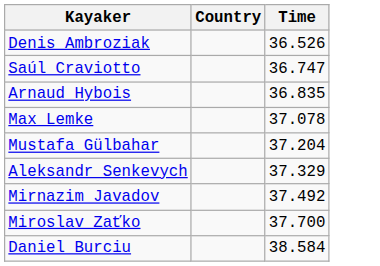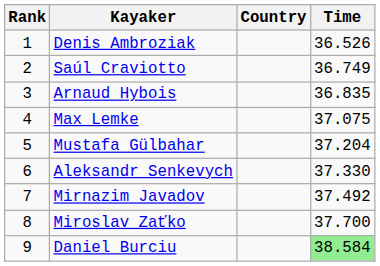+ column: Rank | 1 | 2 | 3 | 4 | 5 | 6 | 7 | 8 | 9
Saúl Craviotto | Time: 36.747 -> 36.749
Max Lemke | Time: 37.078 -> 37.075
Aleksandr Senkevych | Time: 37.329 -> 37.330
Daniel Burciu | Time: no background -> lightgreen background
